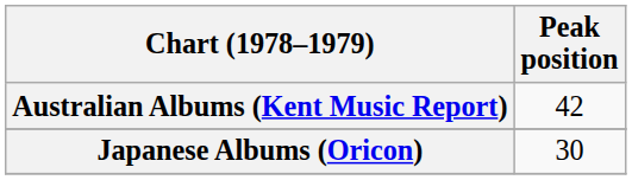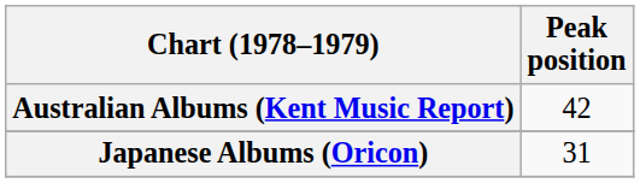Japanese Albums (Oricon) | Peak position: 30 -> 31
